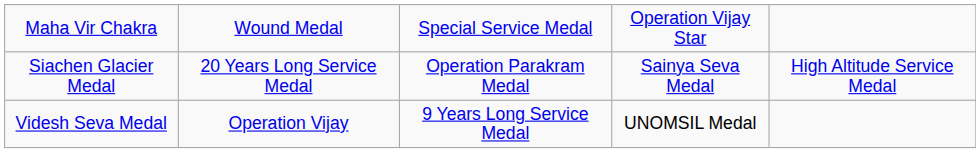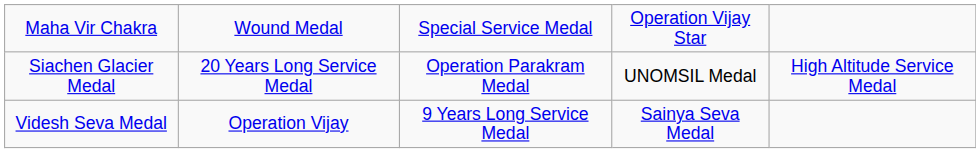Siachen Glacier Medal | column 4: Sainya Seva Medal -> UNOMSIL Medal
Videsh Seva Medal | column 4: UNOMSIL Medal -> Sainya Seva Medal
